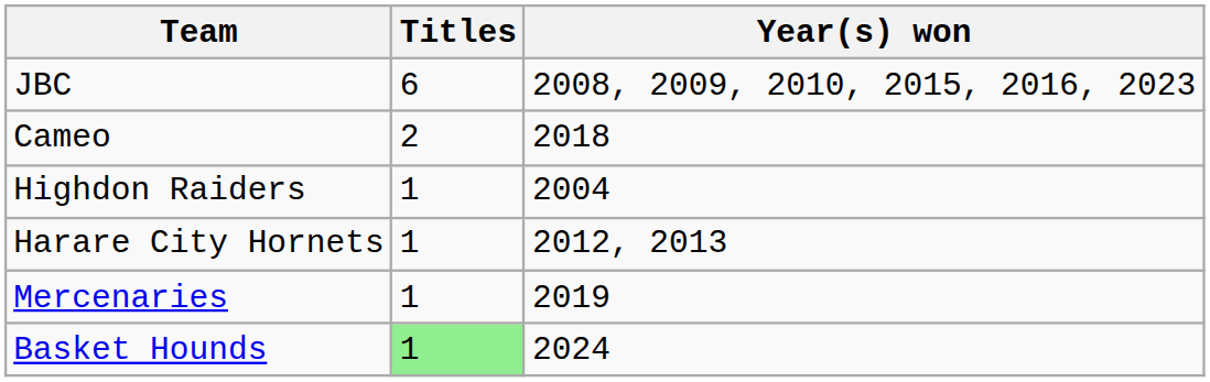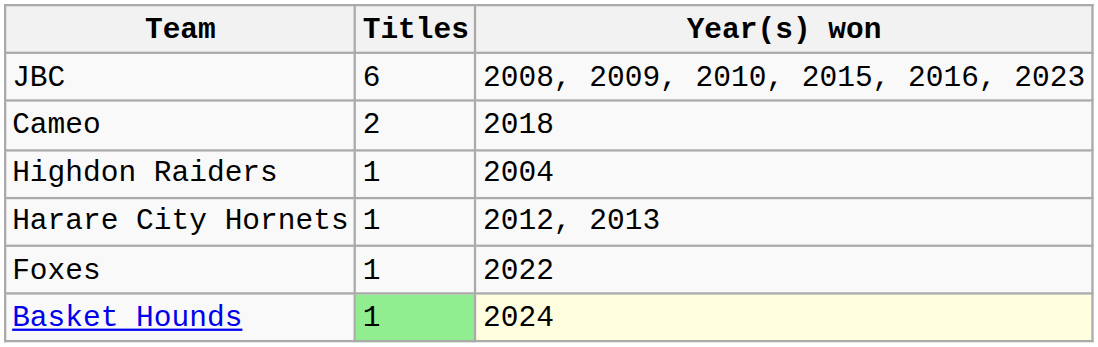- row: Mercenaries | 1 | 2019
+ row: Foxes | 1 | 2022
Basket Hounds | Year(s) won: no background -> lightyellow background
